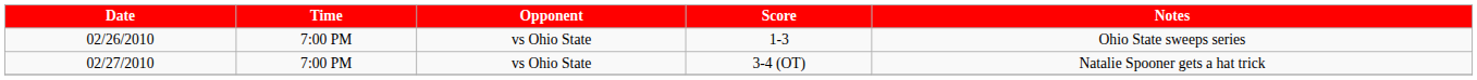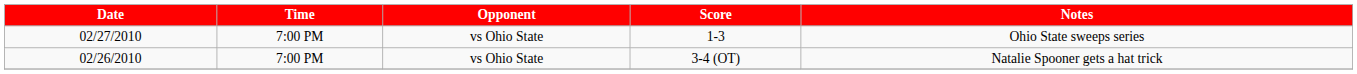1-3 | Date: 02/26/2010 -> 02/27/2010
3-4 (OT) | Date: 02/27/2010 -> 02/26/2010
